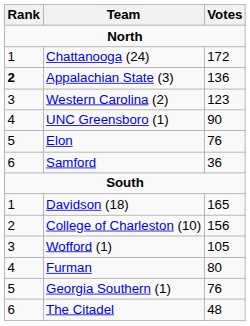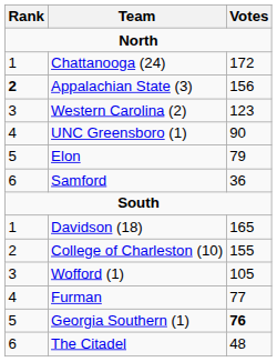Appalachian State (3) | Votes: 136 -> 156
Elon | Votes: 76 -> 79
College of Charleston (10) | Votes: 156 -> 155
Furman | Votes: 80 -> 77
Georgia Southern (1) | Votes: normal -> bold
